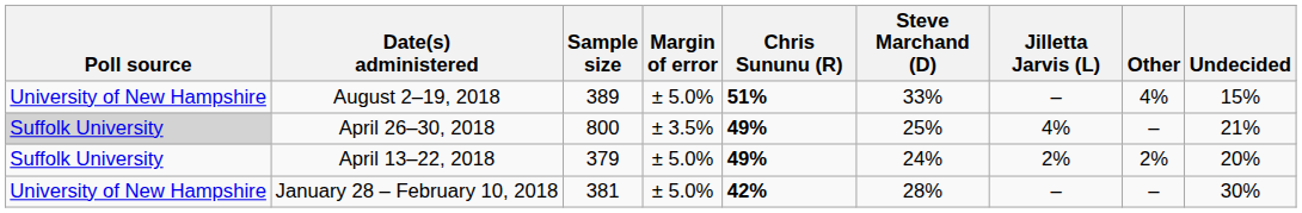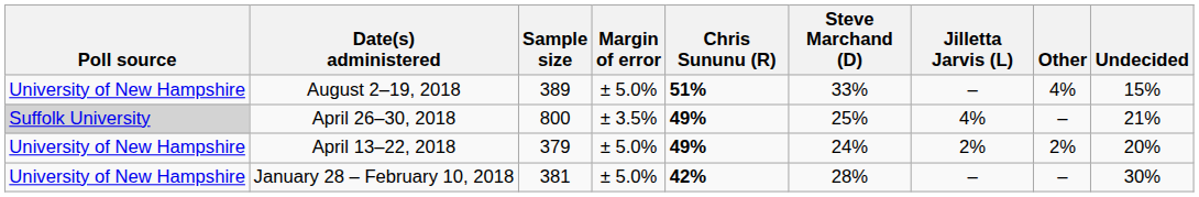April 13–22, 2018 | Poll source: Suffolk University -> University of New Hampshire
